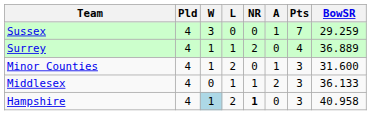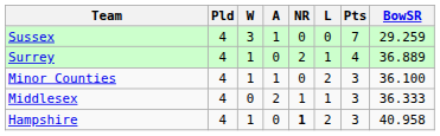columns swapped: L <-> A
Minor Counties | BowSR: 31.600 -> 36.100
Middlesex | BowSR: 36.133 -> 36.333
Hampshire | W: lightblue background -> no background
